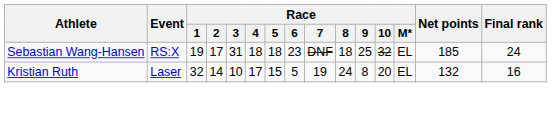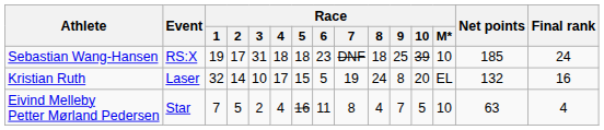Sebastian Wang-Hansen | Race / 10: 32 -> 39
Sebastian Wang-Hansen | Race / M*: EL -> 10
+ row: Eivind Melleby Petter Mørland Pedersen | Star | 7 | 5 | 2 | 4 | 16 | 11 | 8 | 4 | 7 | 5 | 10 | 63 | 4
